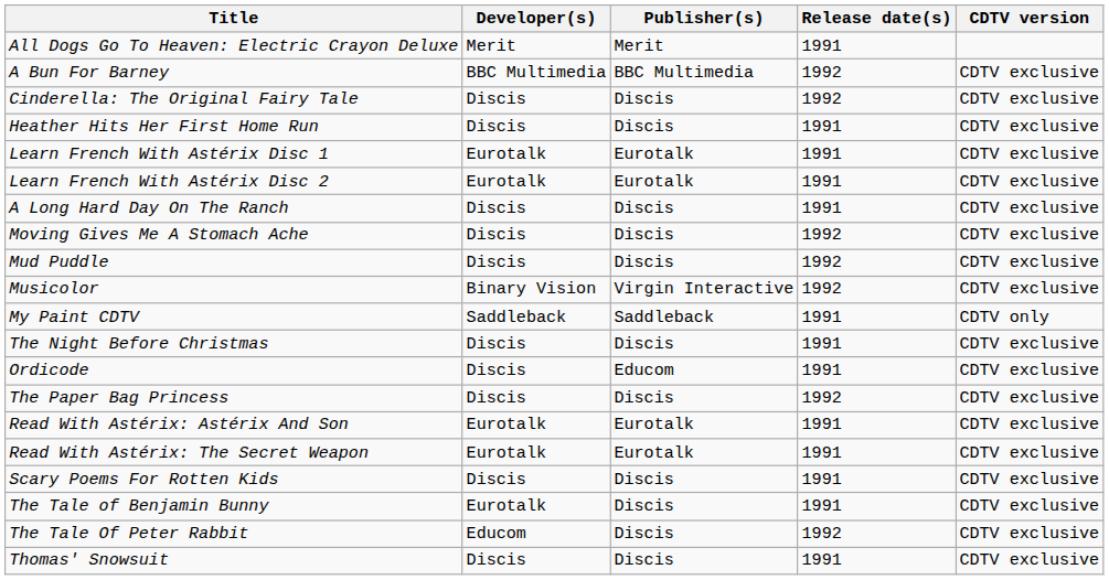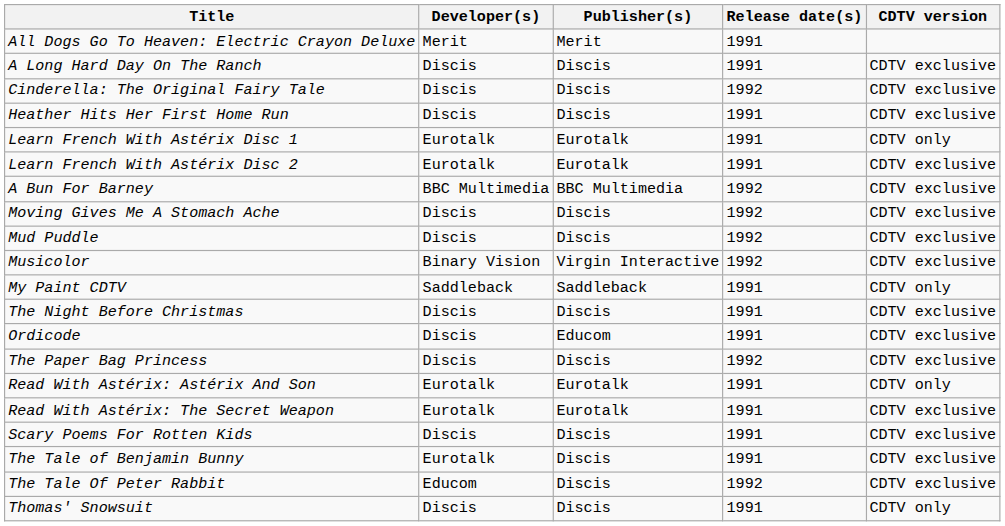rows swapped: A Bun For Barney <-> A Long Hard Day On The Ranch
Learn French With Astérix Disc 1 | CDTV version: CDTV exclusive -> CDTV only
Read With Astérix: Astérix And Son | CDTV version: CDTV exclusive -> CDTV only
Thomas' Snowsuit | CDTV version: CDTV exclusive -> CDTV only
